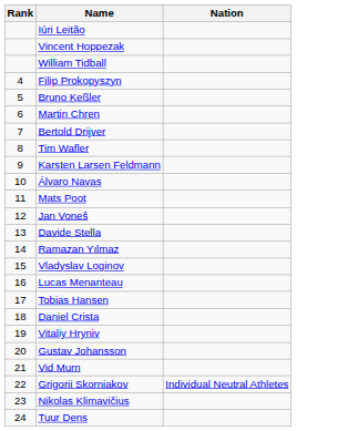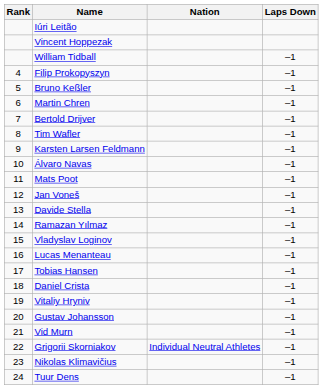+ column: Laps Down | –1 | –1 | –1 | –1 | –1 | –1 | –1 | –1 | –1 | –1 | –1 | –1 | –1 | –1 | –1 | –1 | –1 | –1 | –1 | –1 | –1 | –1
